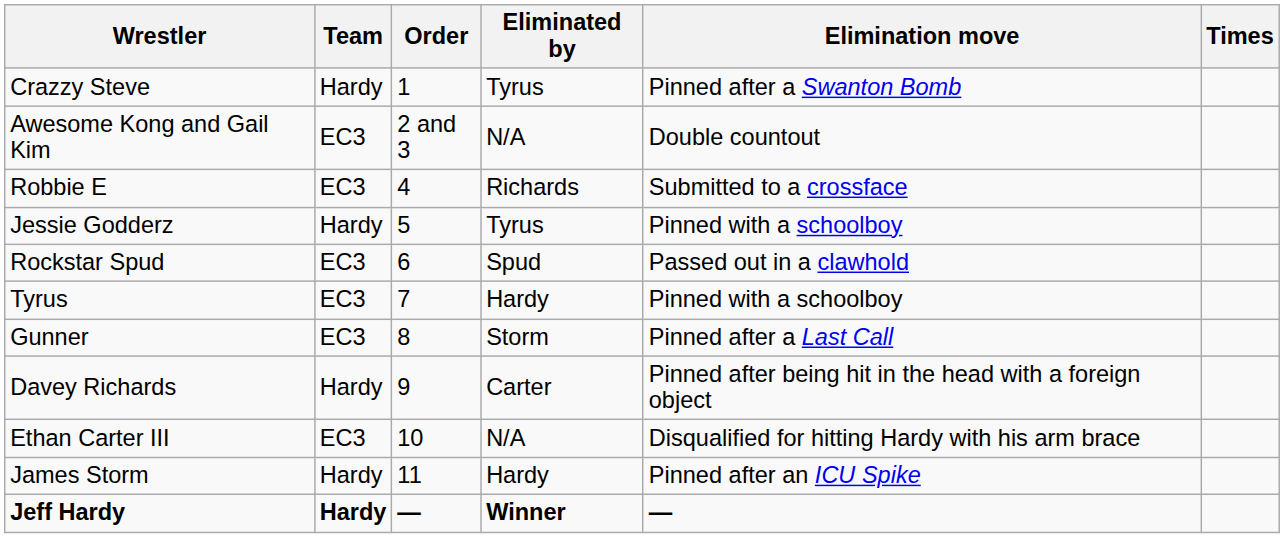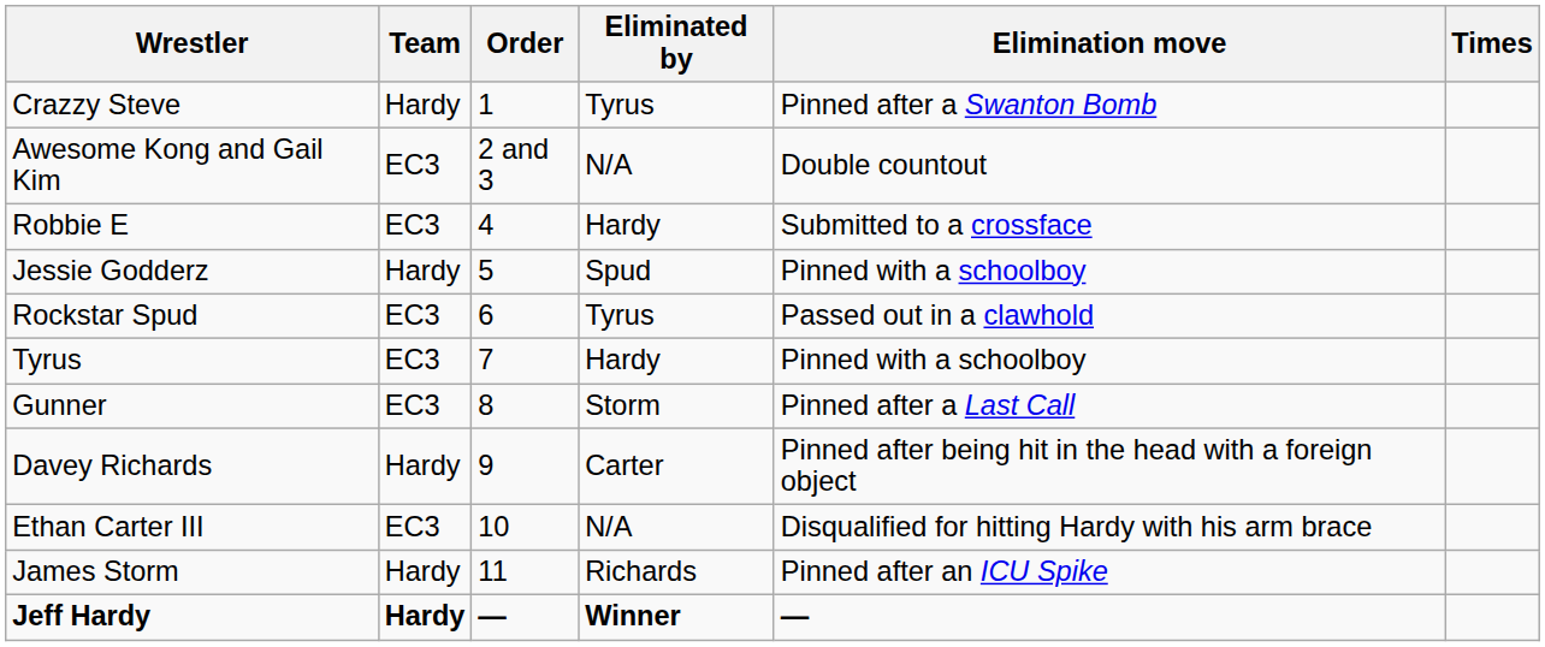Robbie E | Eliminated by: Richards -> Hardy
Jessie Godderz | Eliminated by: Tyrus -> Spud
Rockstar Spud | Eliminated by: Spud -> Tyrus
James Storm | Eliminated by: Hardy -> Richards
